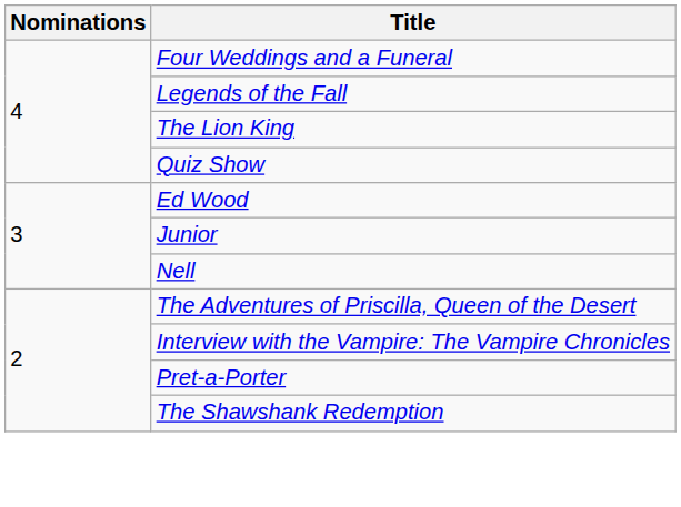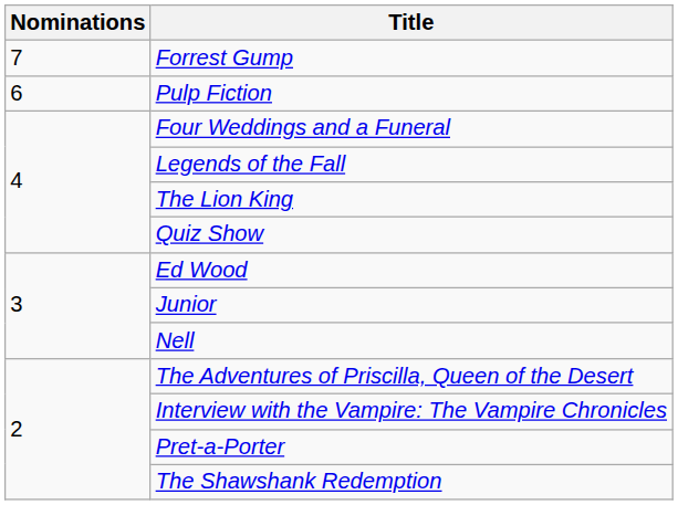+ row: 7 | Forrest Gump
+ row: 6 | Pulp Fiction
